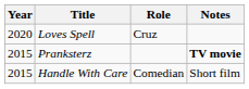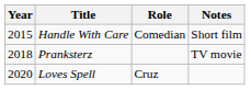rows swapped: Handle With Care <-> Loves Spell
Pranksterz | Year: 2015 -> 2018
Pranksterz | Notes: bold -> normal
